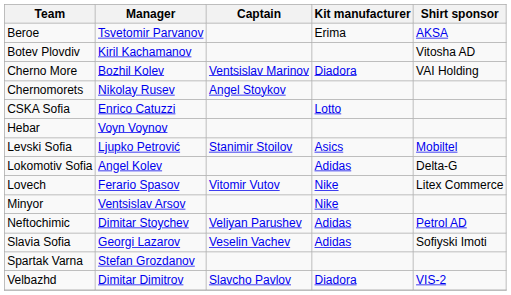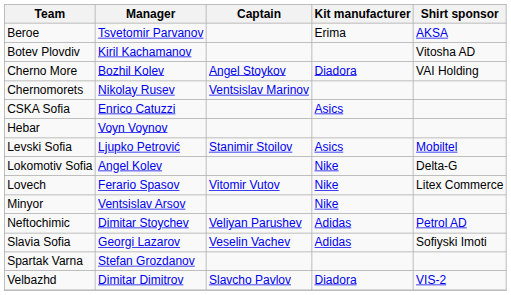Cherno More | Captain: Ventsislav Marinov -> Angel Stoykov
Chernomorets | Captain: Angel Stoykov -> Ventsislav Marinov
CSKA Sofia | Kit manufacturer: Lotto -> Asics
Lokomotiv Sofia | Kit manufacturer: Adidas -> Nike
